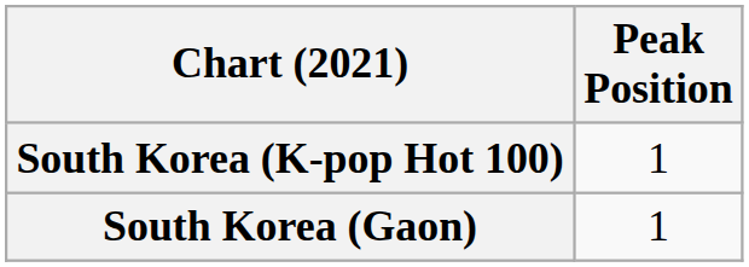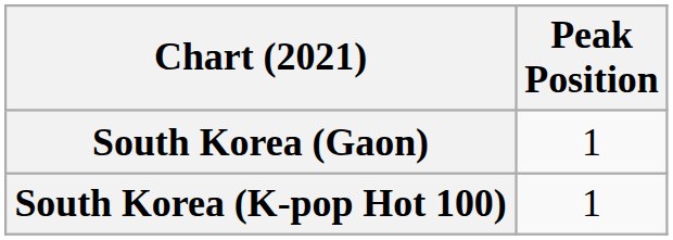rows swapped: South Korea (Gaon) <-> South Korea (K-pop Hot 100)
